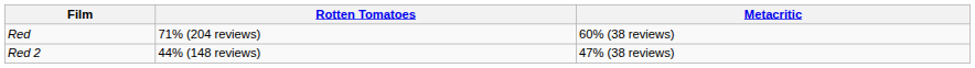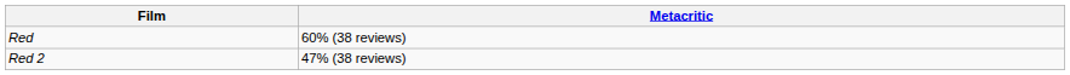- column: Rotten Tomatoes | 71% (204 reviews) | 44% (148 reviews)
